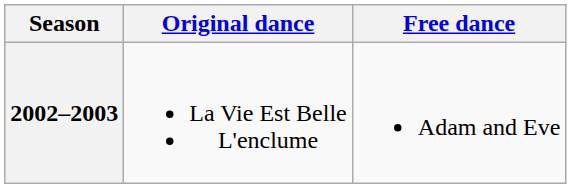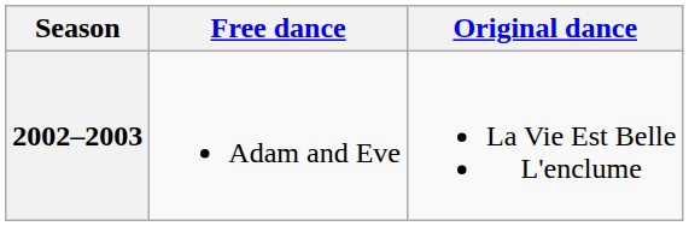columns swapped: Original dance <-> Free dance
